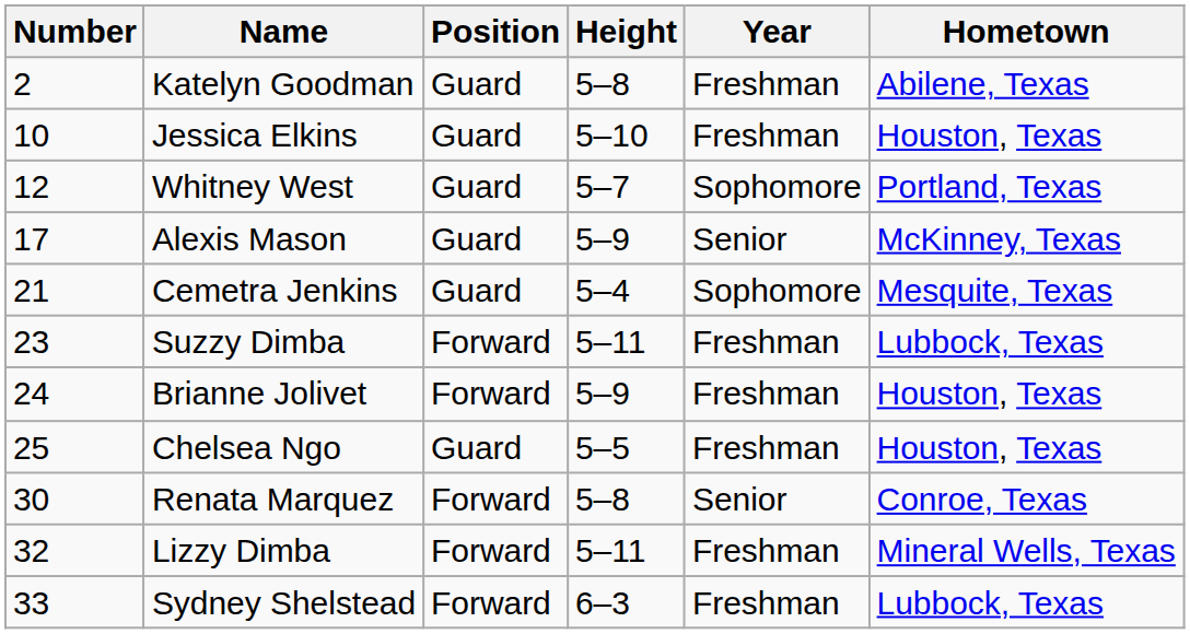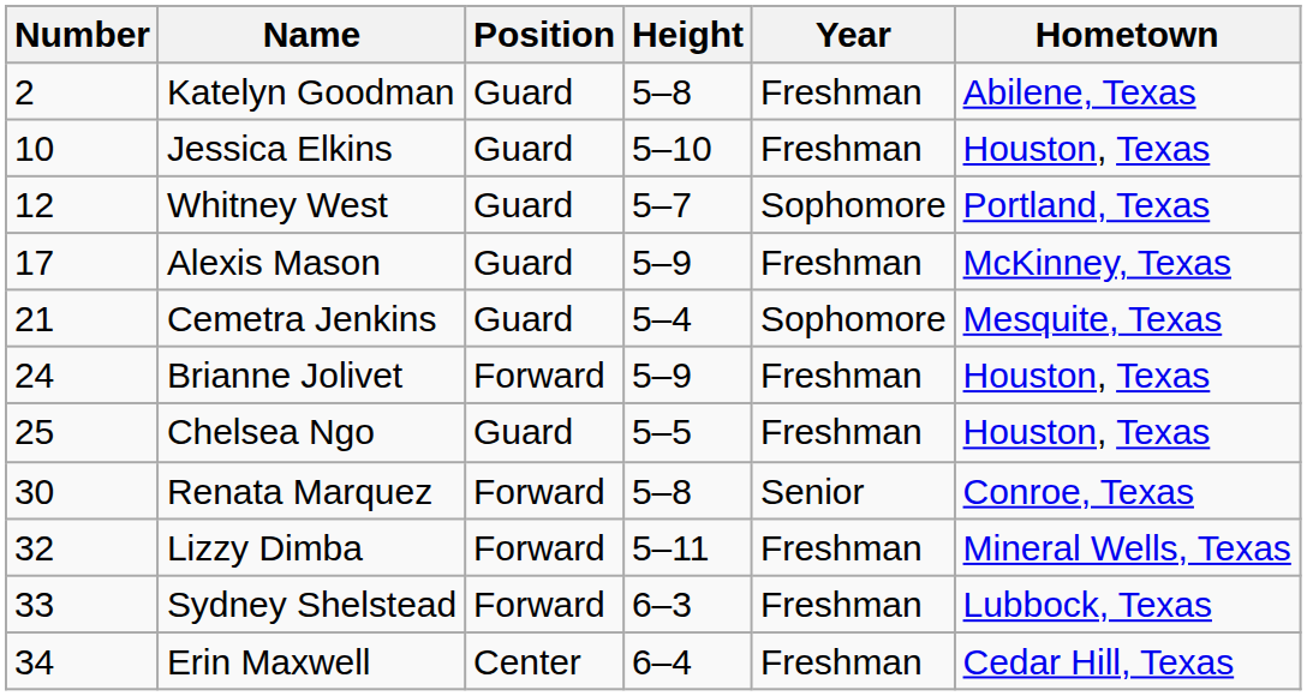Alexis Mason | Year: Senior -> Freshman
- row: 23 | Suzzy Dimba | Forward | 5–11 | Freshman | Lubbock, Texas
+ row: 34 | Erin Maxwell | Center | 6–4 | Freshman | Cedar Hill, Texas
